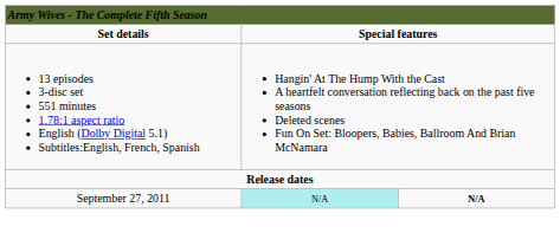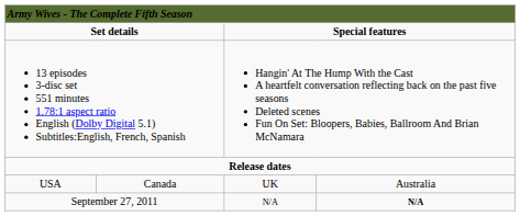+ row: USA | Canada | UK | Australia
September 27, 2011 | column 3: paleturquoise background -> no background
